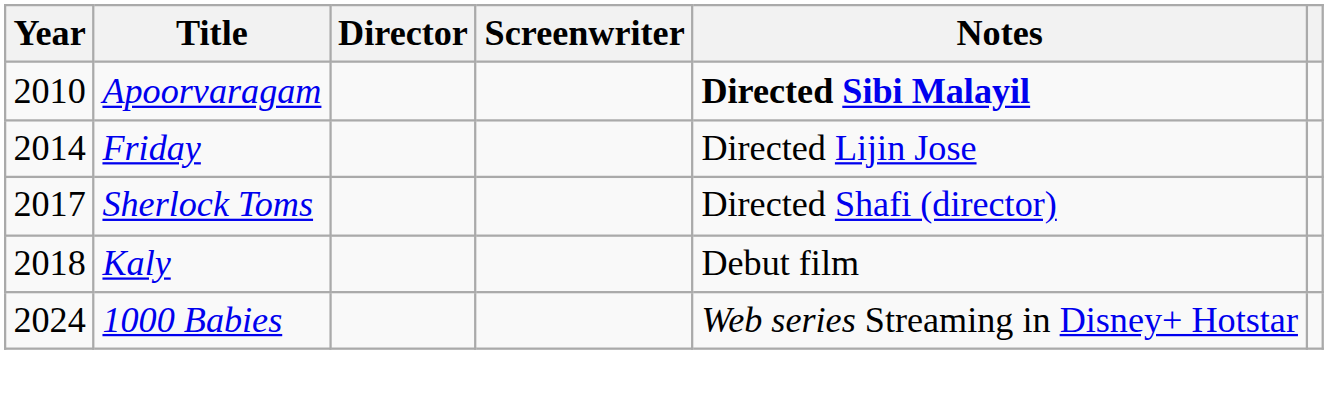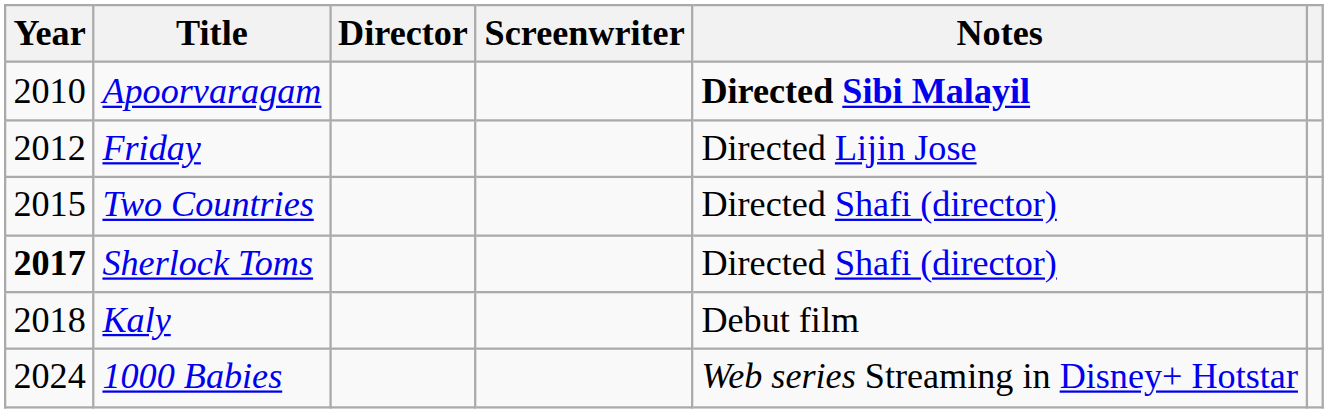Friday | Year: 2014 -> 2012
+ row: 2015 | Two Countries | Directed Shafi (director)
Sherlock Toms | Year: normal -> bold
